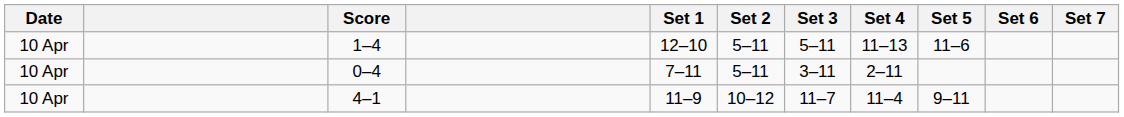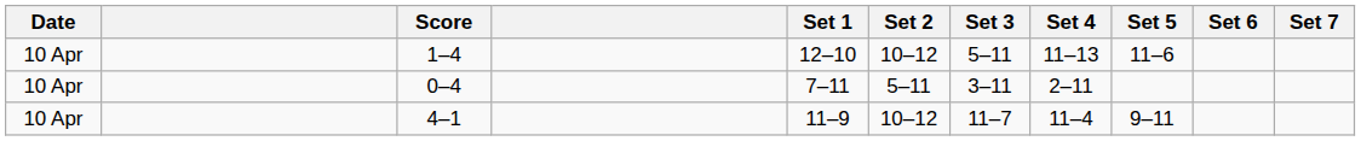1–4 | Set 2: 5–11 -> 10–12
